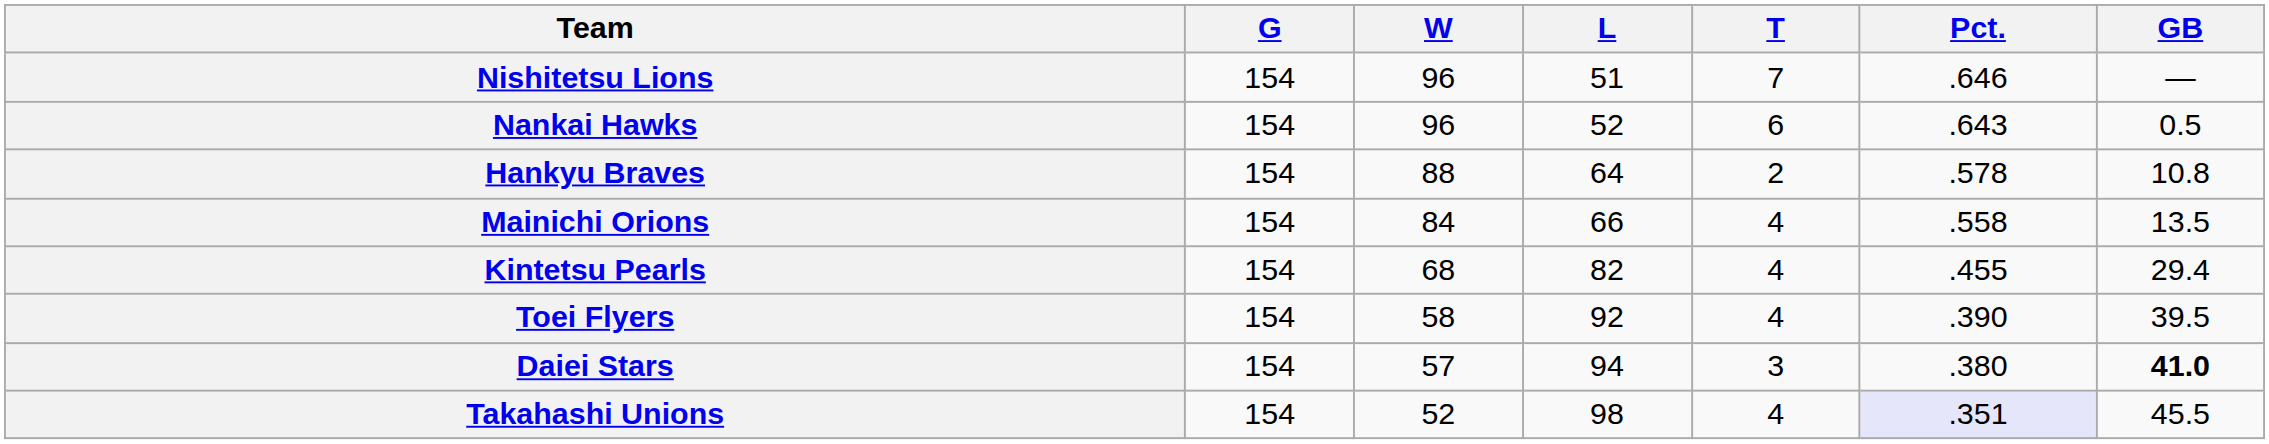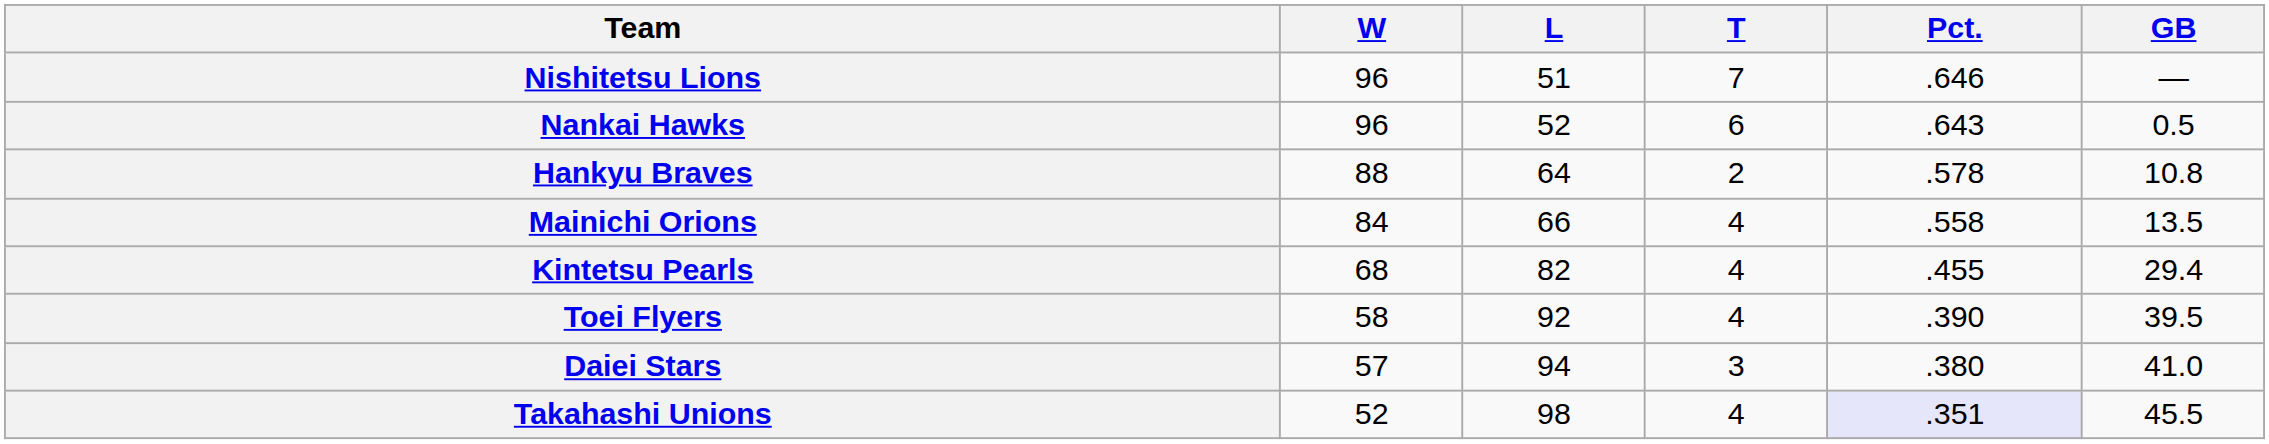- column: G | 154 | 154 | 154 | 154 | 154 | 154 | 154 | 154
Daiei Stars | GB: bold -> normal
